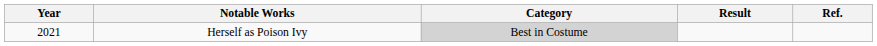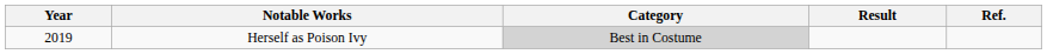Herself as Poison Ivy | Year: 2021 -> 2019
